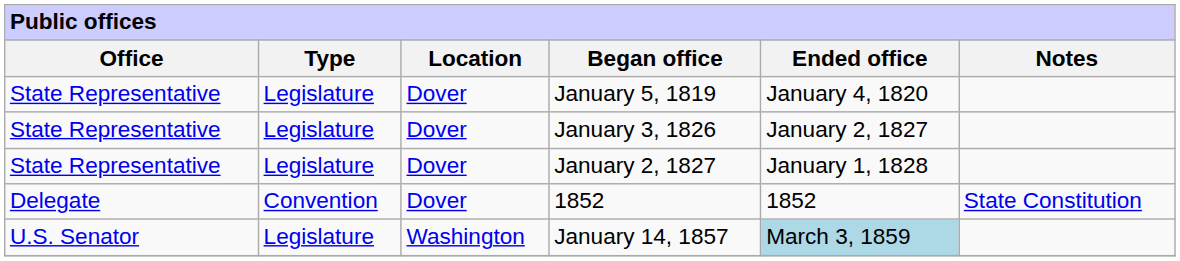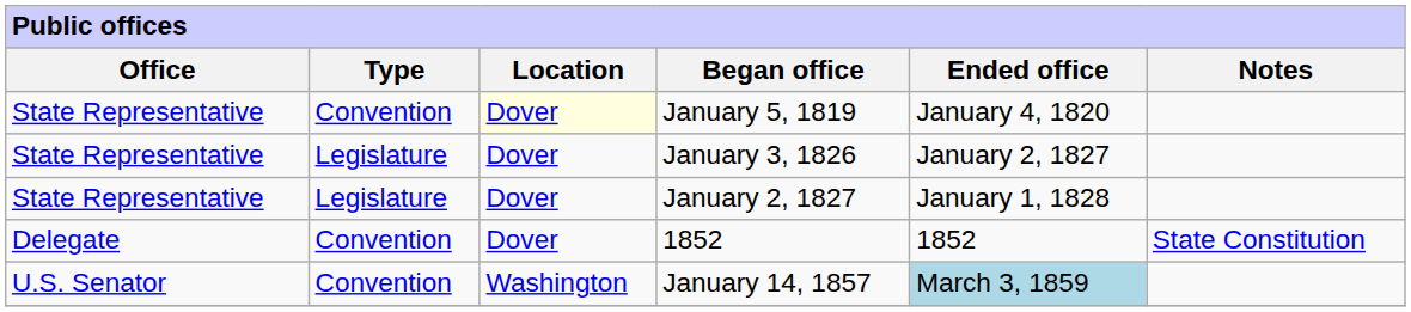January 5, 1819 | Type: Legislature -> Convention
January 5, 1819 | Location: no background -> lightyellow background
January 14, 1857 | Type: Legislature -> Convention
